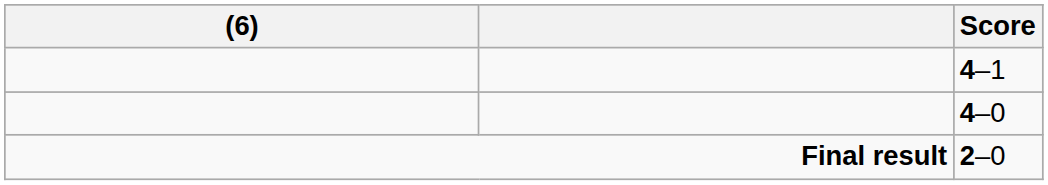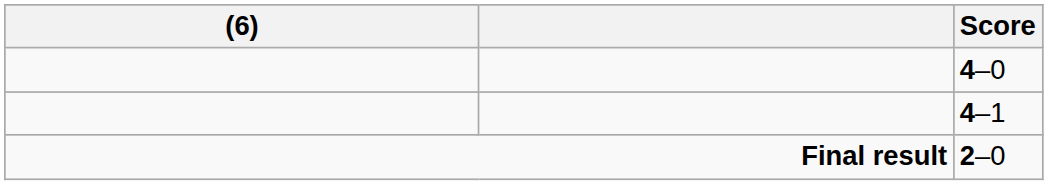rows swapped: 4–1 <-> 4–0
